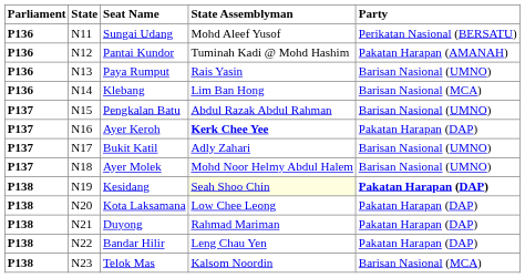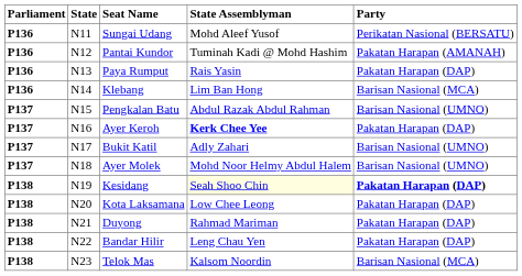Paya Rumput | Party: Barisan Nasional (UMNO) -> Pakatan Harapan (DAP)
